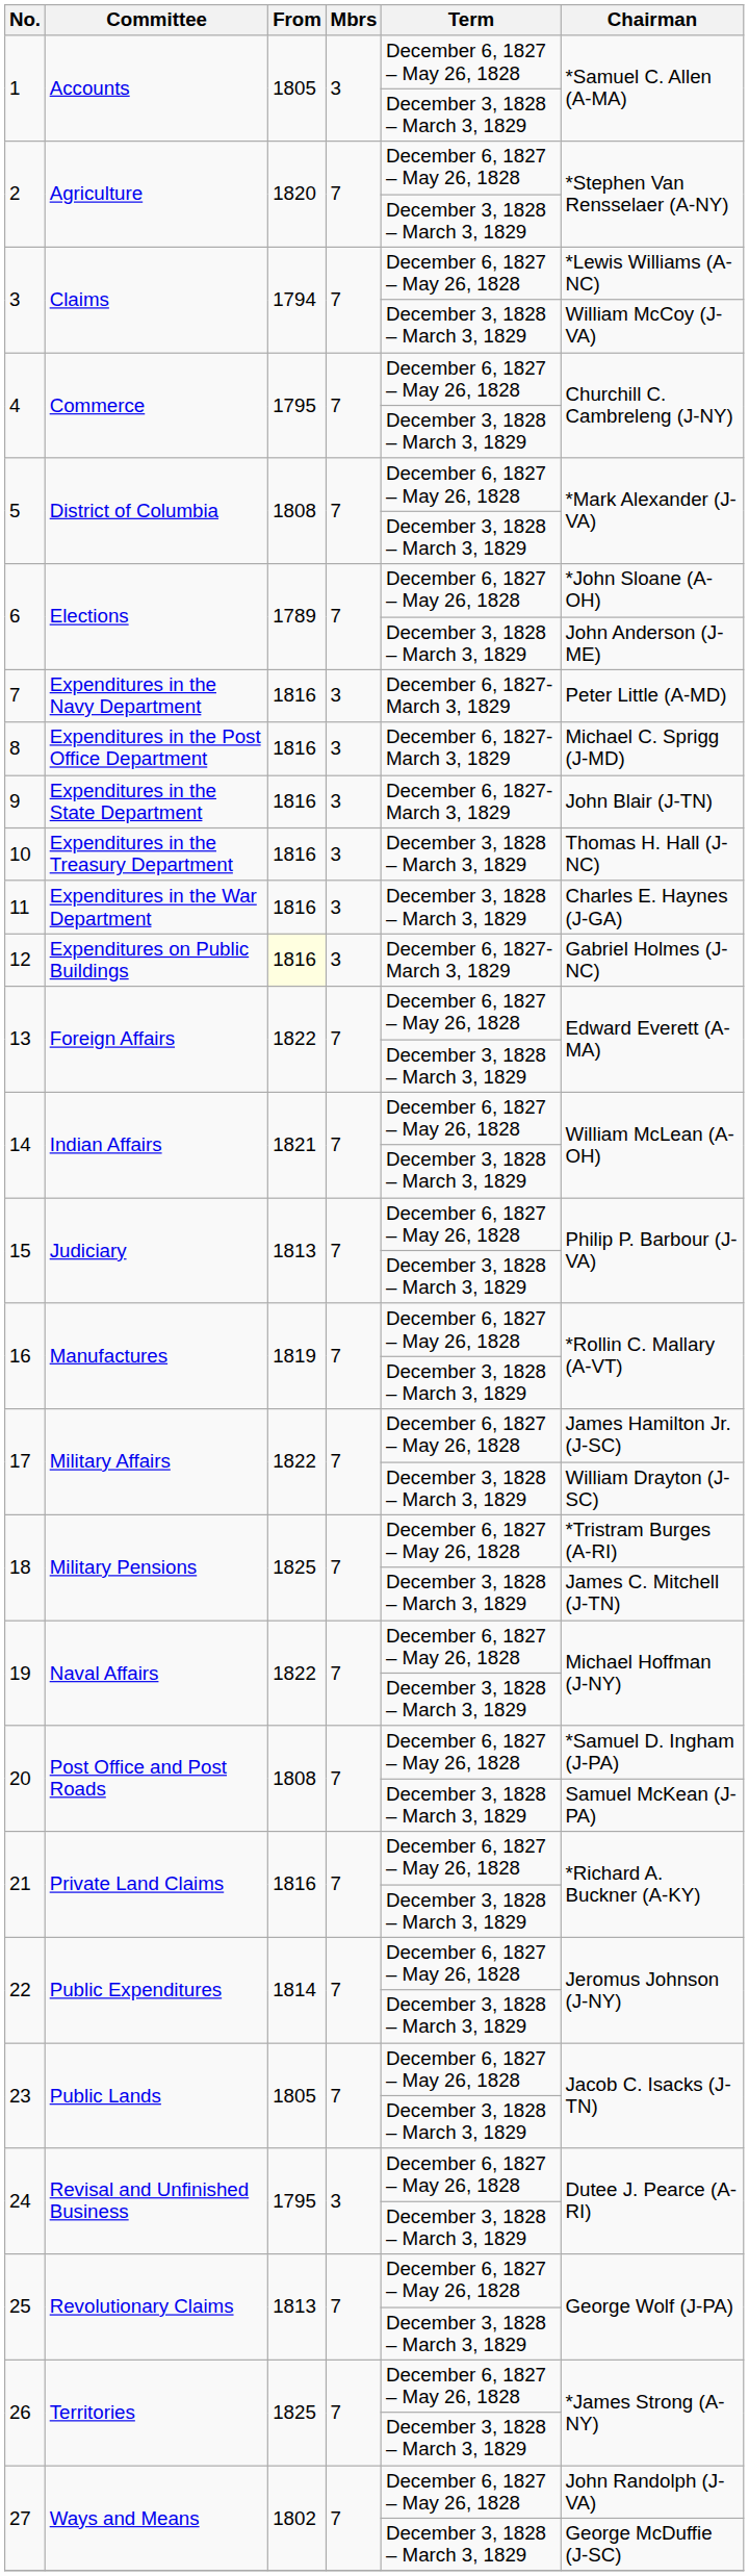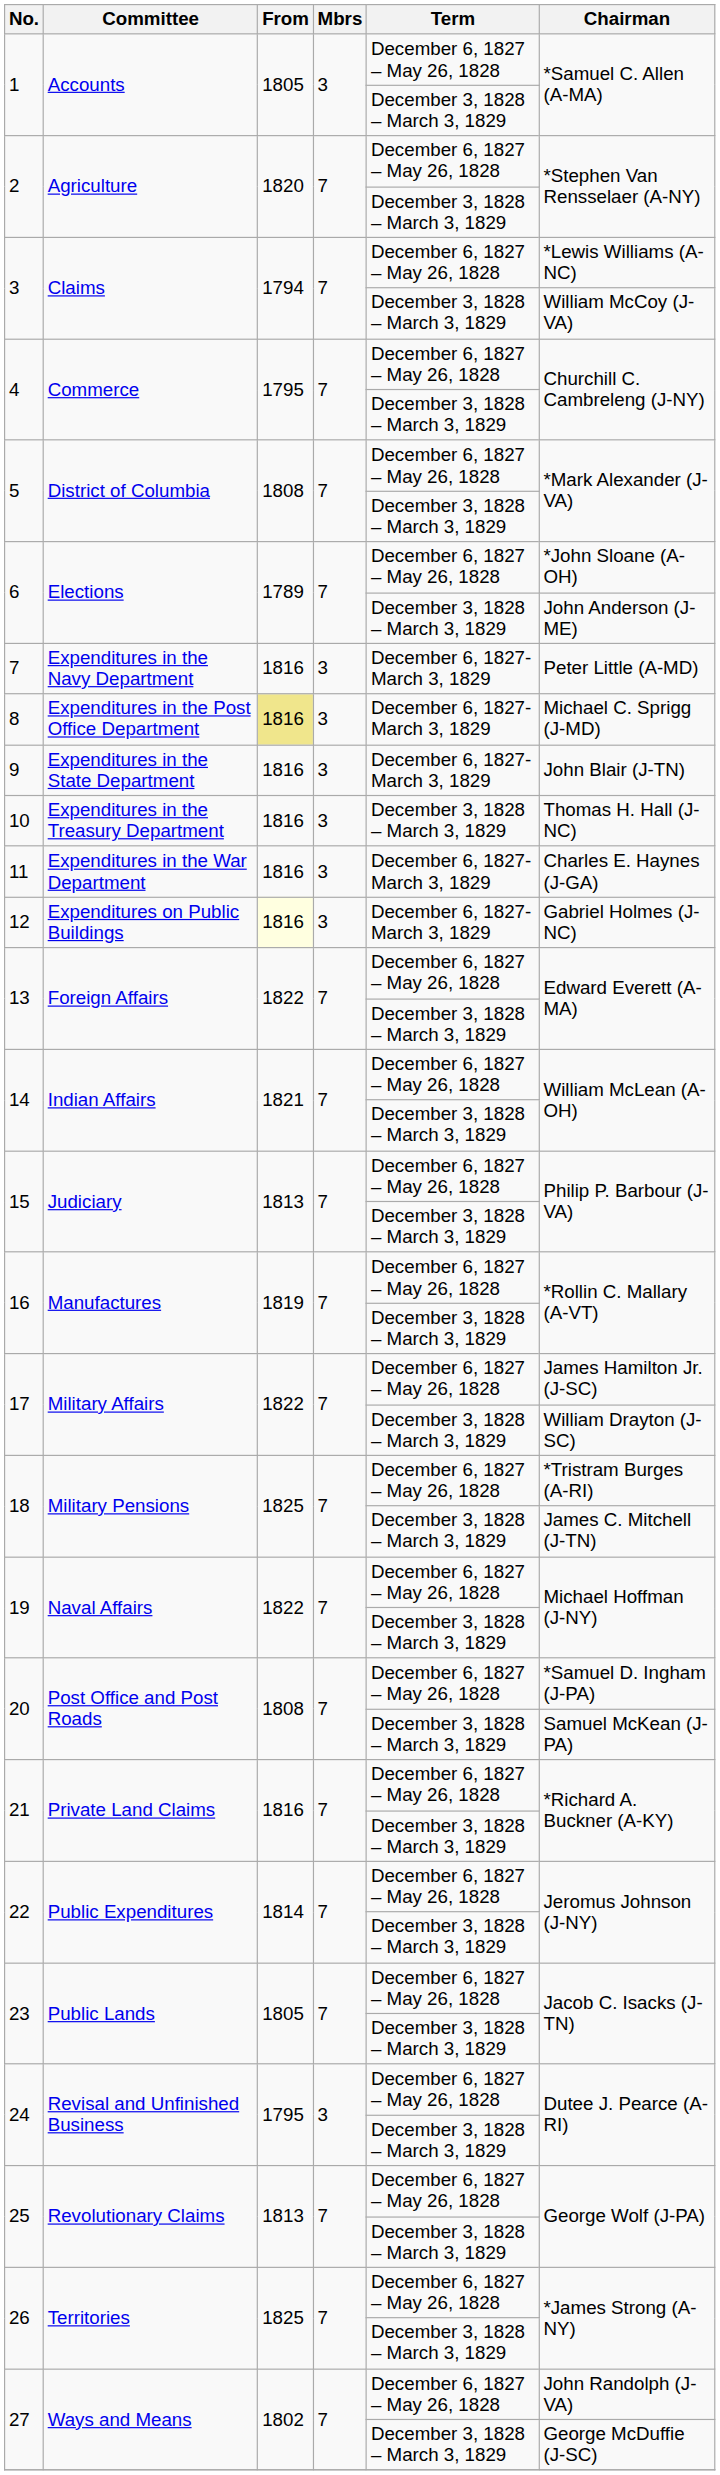8 | From: no background -> khaki background
11 | Term: December 3, 1828 – March 3, 1829 -> December 6, 1827-March 3, 1829
